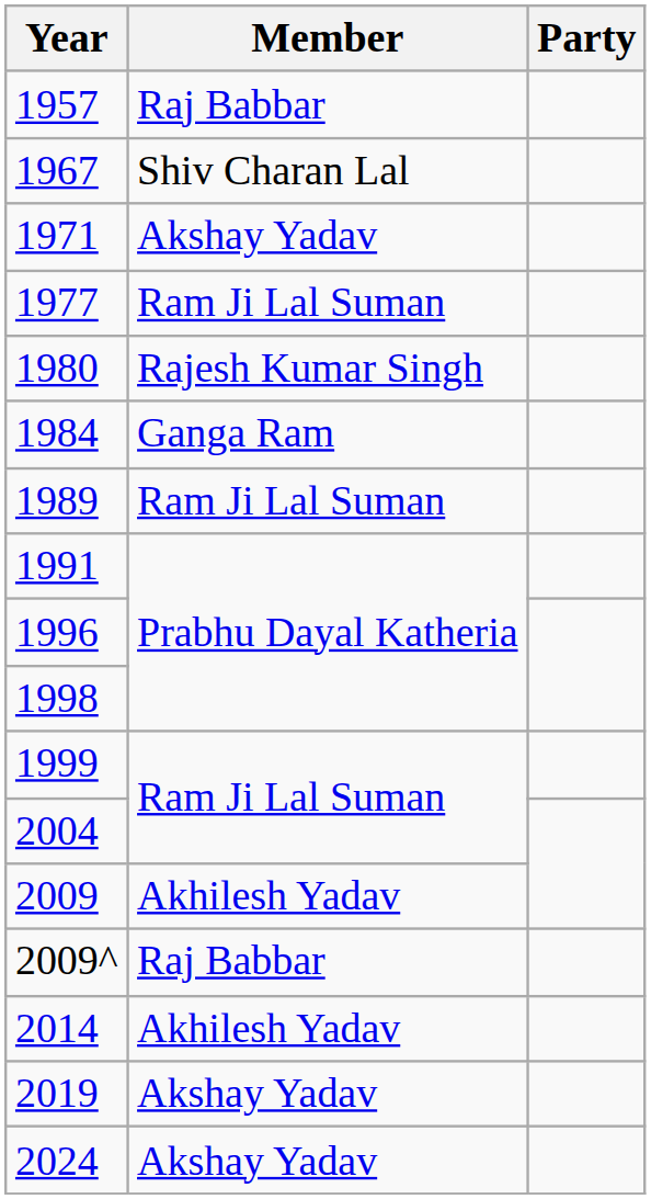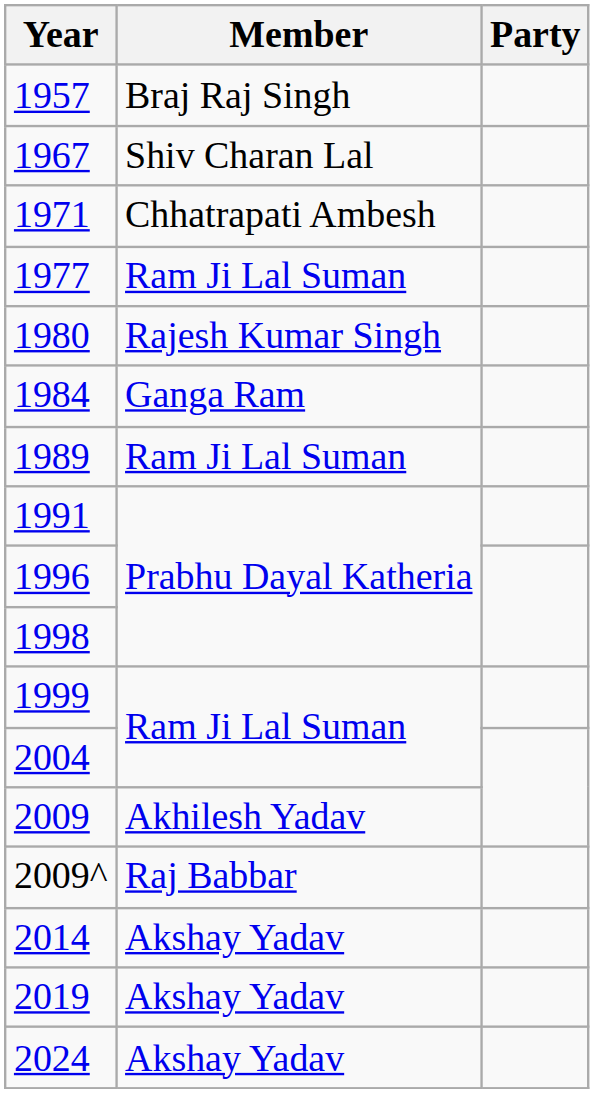1957 | Member: Raj Babbar -> Braj Raj Singh
1971 | Member: Akshay Yadav -> Chhatrapati Ambesh
2014 | Member: Akhilesh Yadav -> Akshay Yadav
